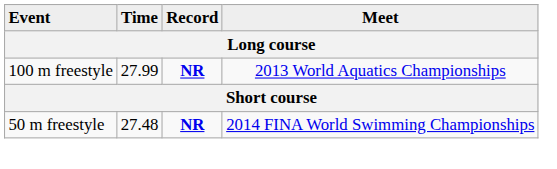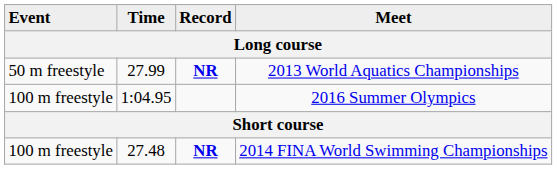2013 World Aquatics Championships | Event: 100 m freestyle -> 50 m freestyle
+ row: 100 m freestyle | 1:04.95 | 2016 Summer Olympics
2014 FINA World Swimming Championships | Event: 50 m freestyle -> 100 m freestyle
